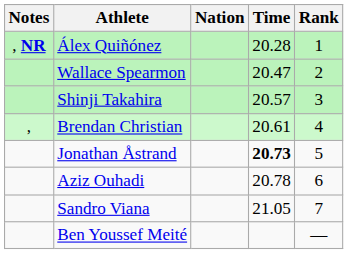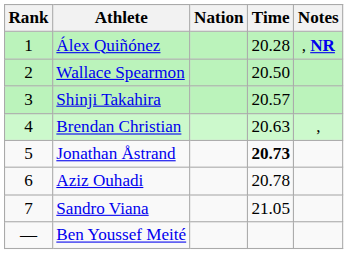columns swapped: Rank <-> Notes
Wallace Spearmon | Time: 20.47 -> 20.50
Brendan Christian | Time: 20.61 -> 20.63
